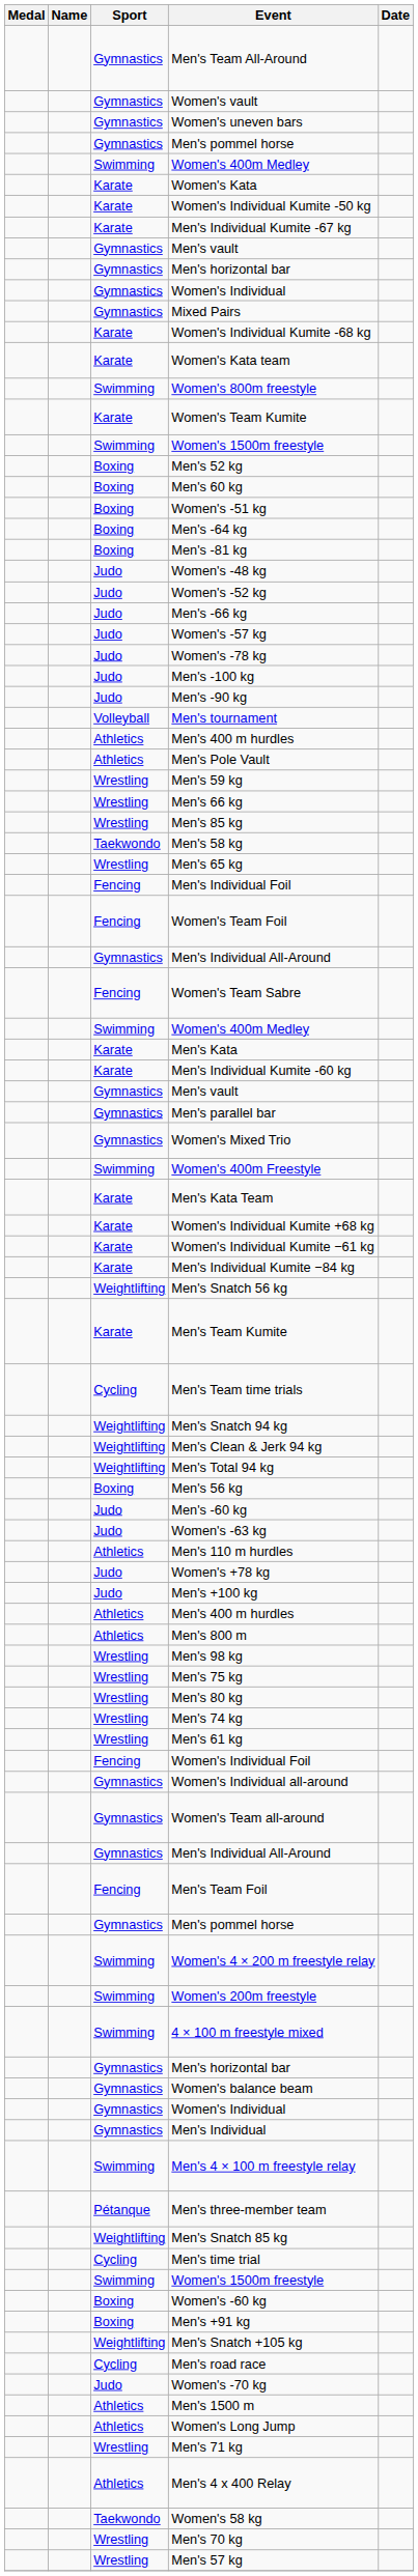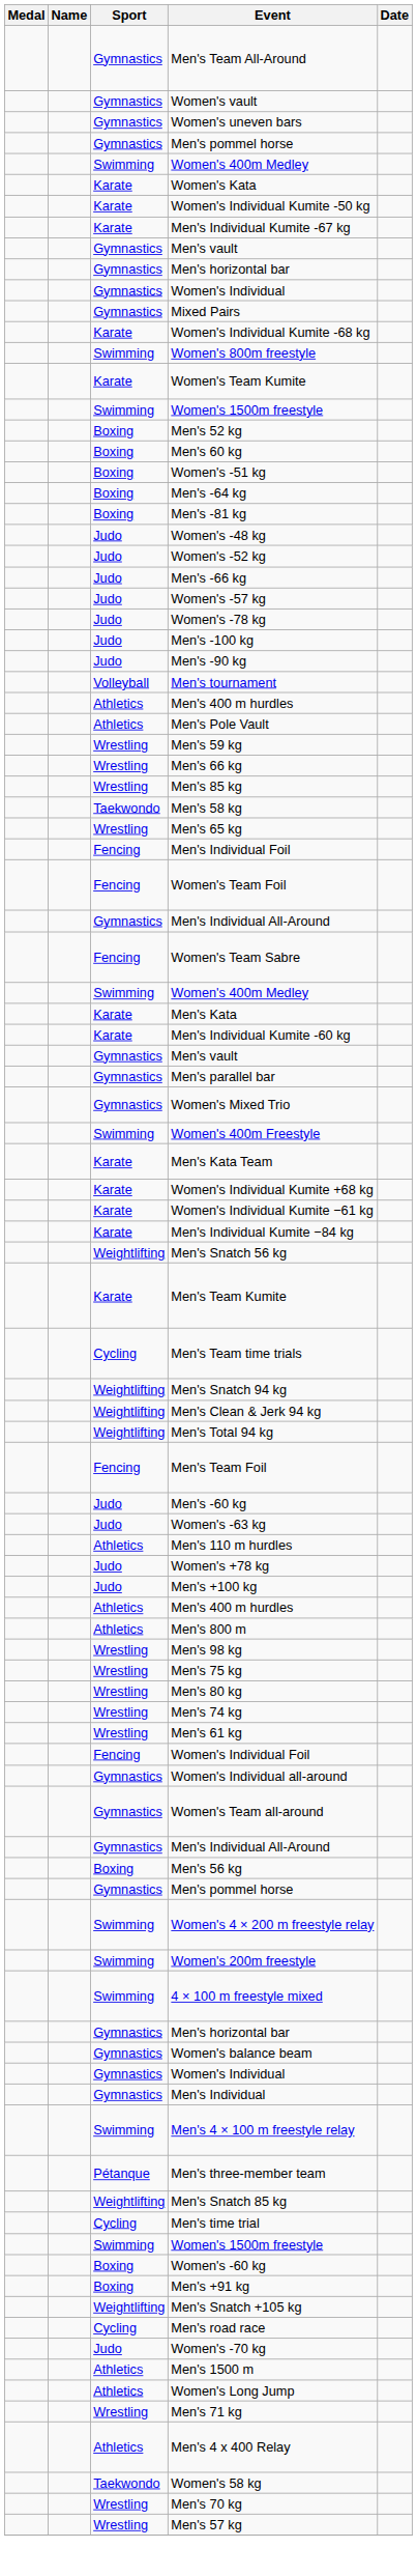- row: Karate | Women's Kata team
rows swapped: Men's 56 kg <-> Men's Team Foil
